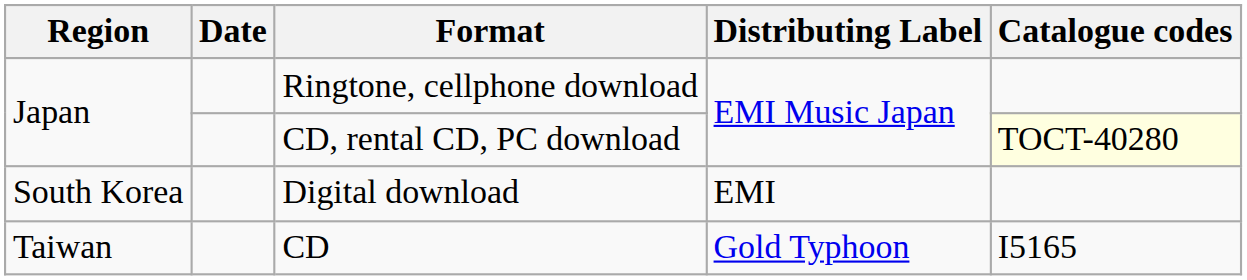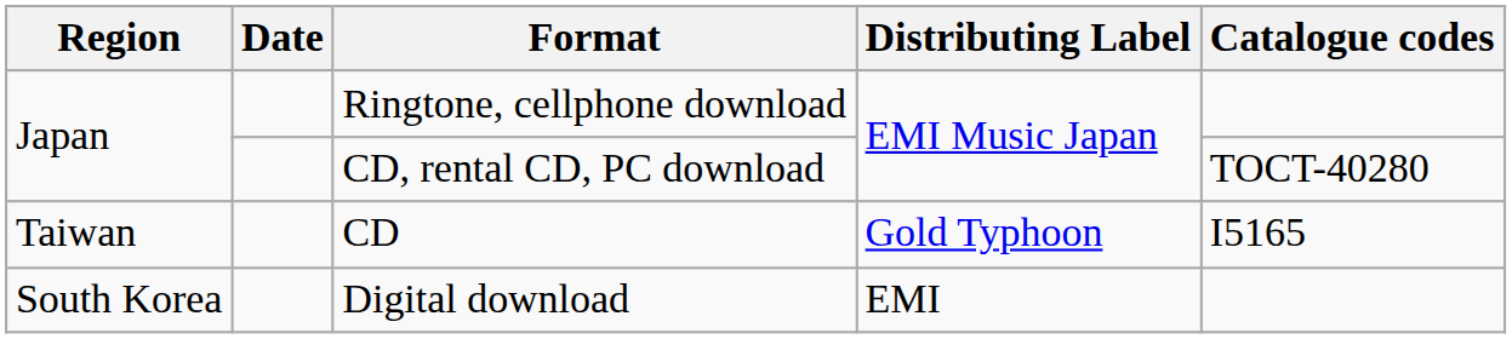CD, rental CD, PC download | Catalogue codes: lightyellow background -> no background
rows swapped: Digital download <-> CD
